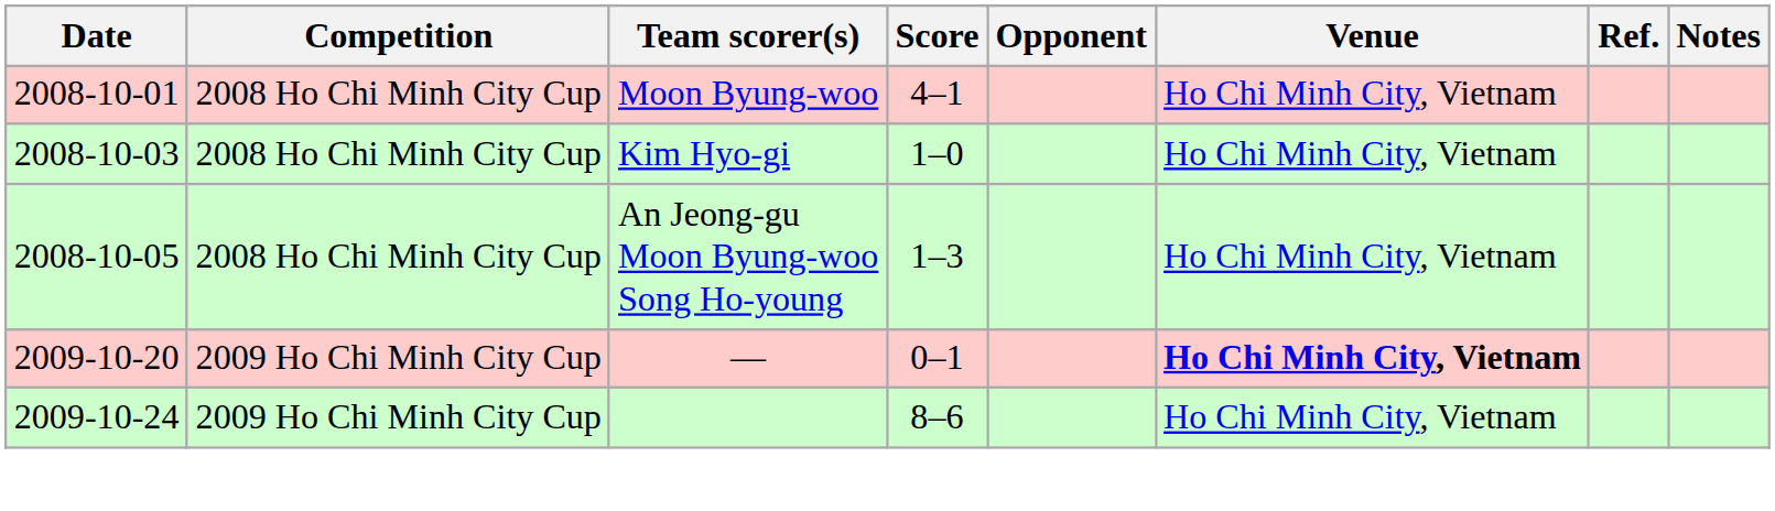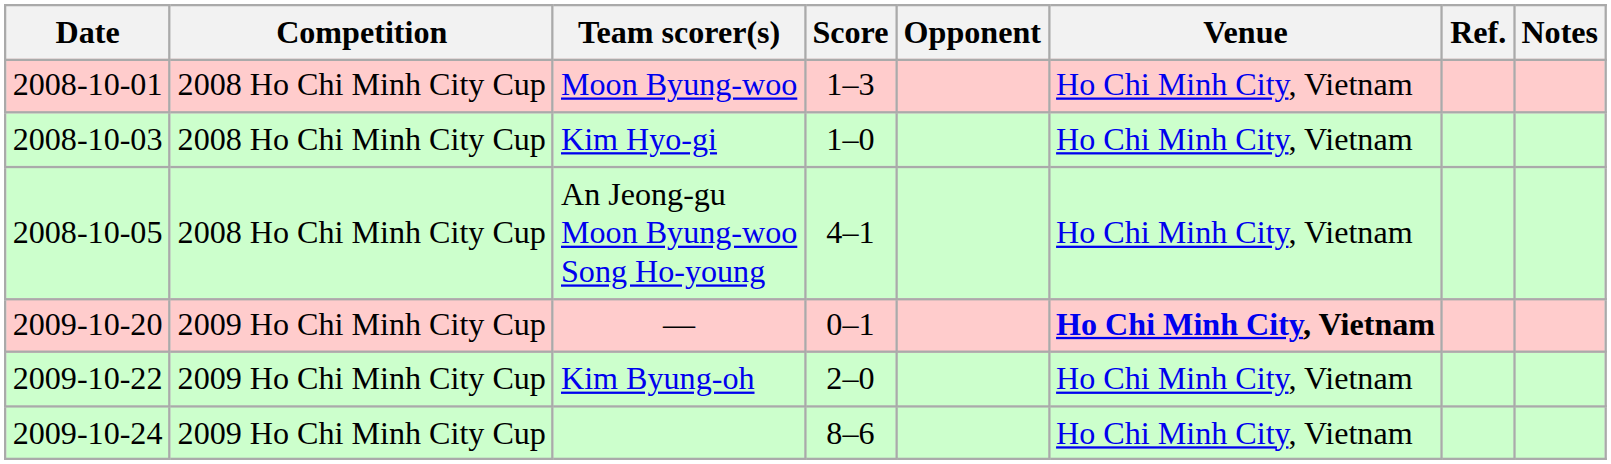Moon Byung-woo | Score: 4–1 -> 1–3
An Jeong-gu Moon Byung-woo Song Ho-young | Score: 1–3 -> 4–1
+ row: 2009-10-22 | 2009 Ho Chi Minh City Cup | Kim Byung-oh | 2–0 | Ho Chi Minh City, Vietnam
